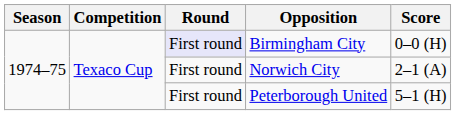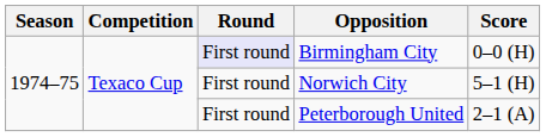Norwich City | Score: 2–1 (A) -> 5–1 (H)
Peterborough United | Score: 5–1 (H) -> 2–1 (A)
